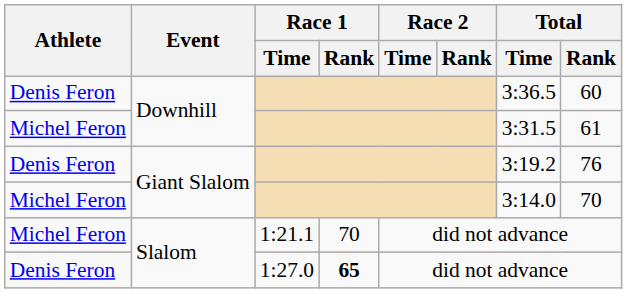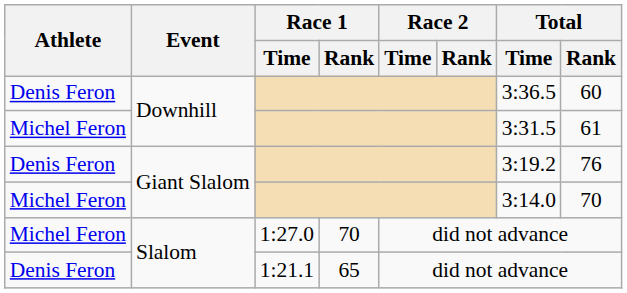Michel Feron / Slalom | Race 1 / Time: 1:21.1 -> 1:27.0
Denis Feron / Slalom | Race 1 / Time: 1:27.0 -> 1:21.1
Denis Feron / Slalom | Race 1 / Rank: bold -> normal
